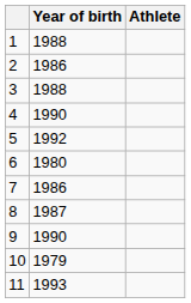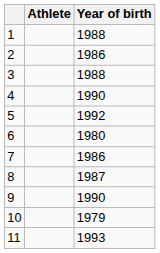columns swapped: Athlete <-> Year of birth
